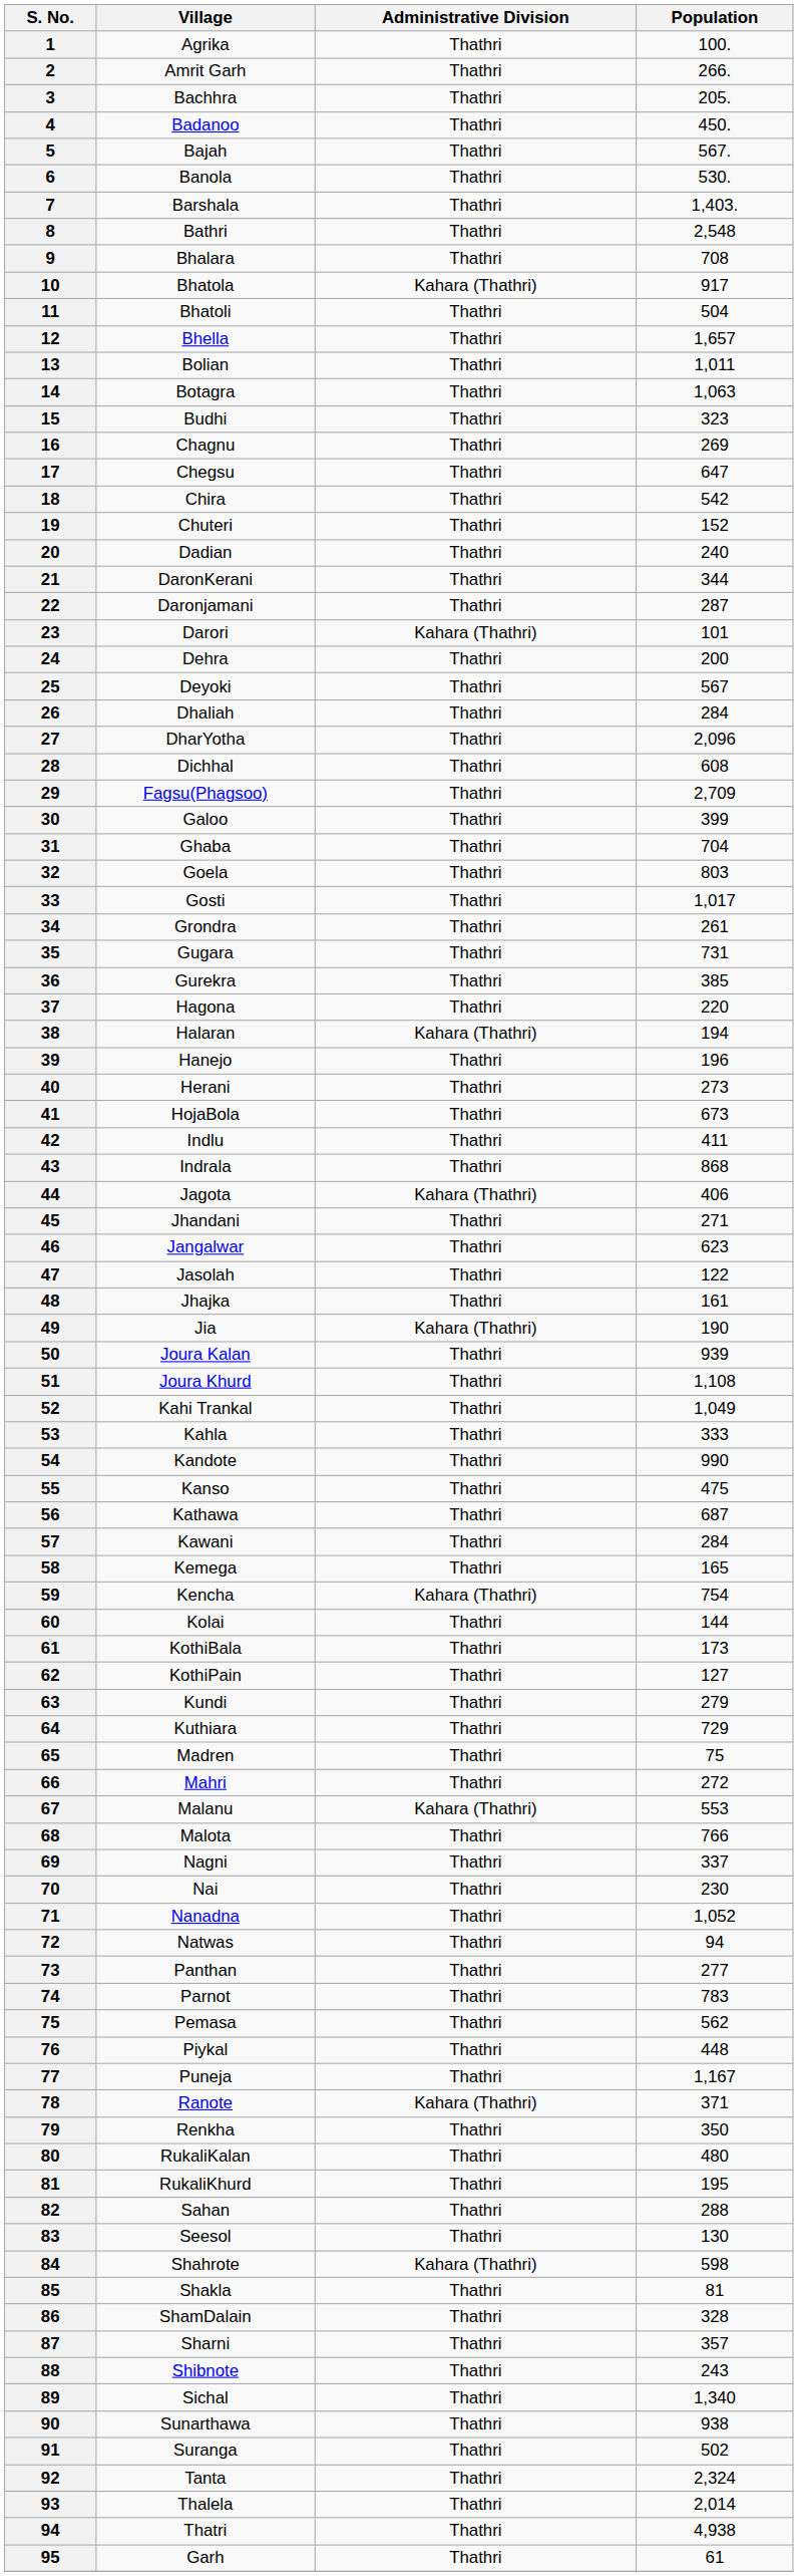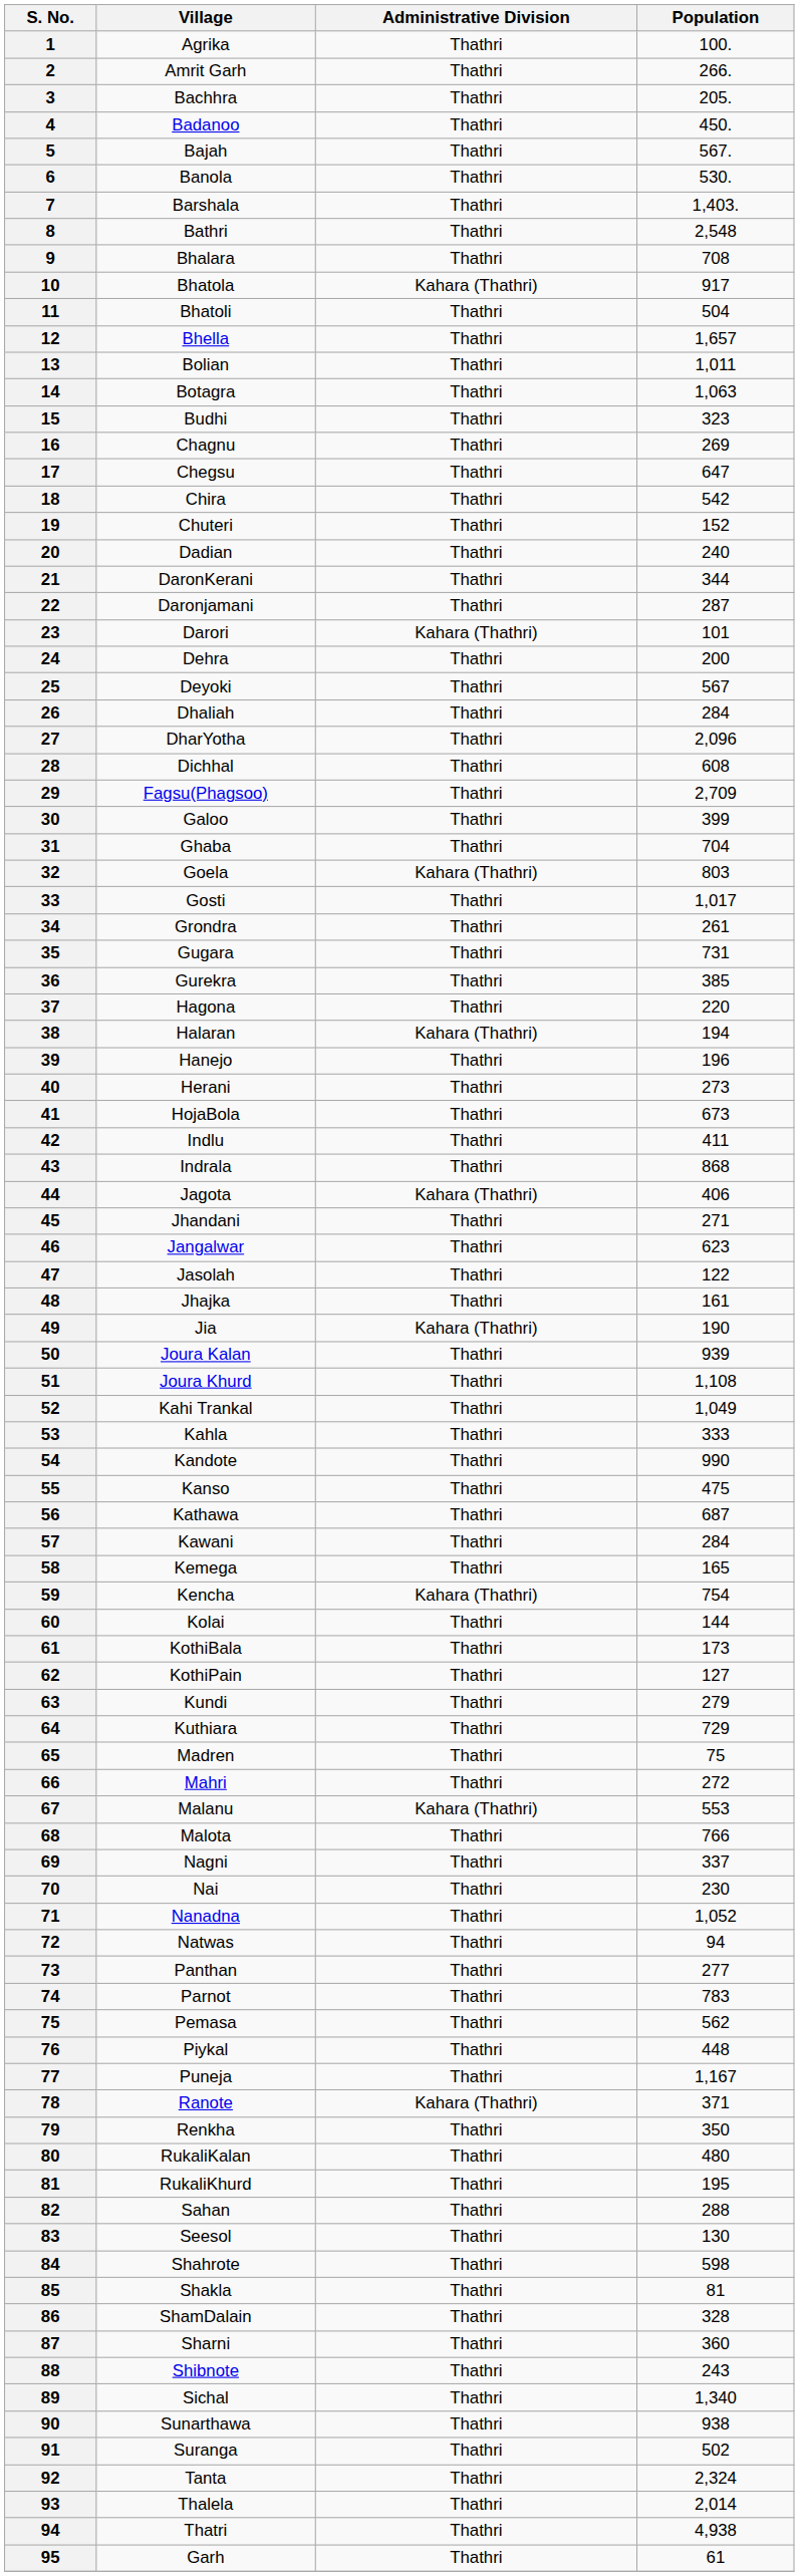Goela | Administrative Division: Thathri -> Kahara (Thathri)
Shahrote | Administrative Division: Kahara (Thathri) -> Thathri
Sharni | Population: 357 -> 360
